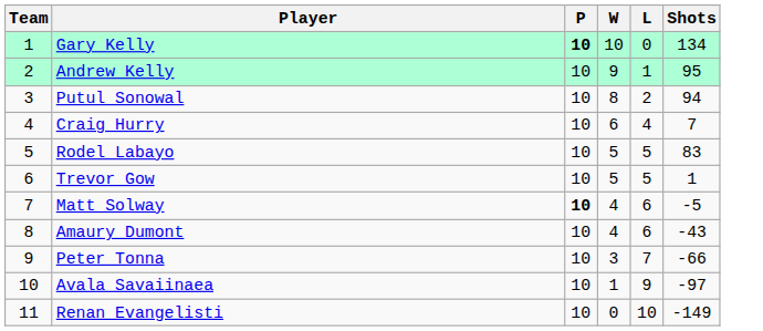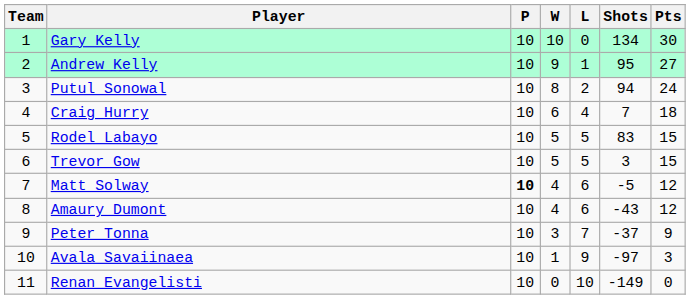+ column: Pts | 30 | 27 | 24 | 18 | 15 | 15 | 12 | 12 | 9 | 3 | 0
Gary Kelly | P: bold -> normal
Trevor Gow | Shots: 1 -> 3
Peter Tonna | Shots: -66 -> -37
